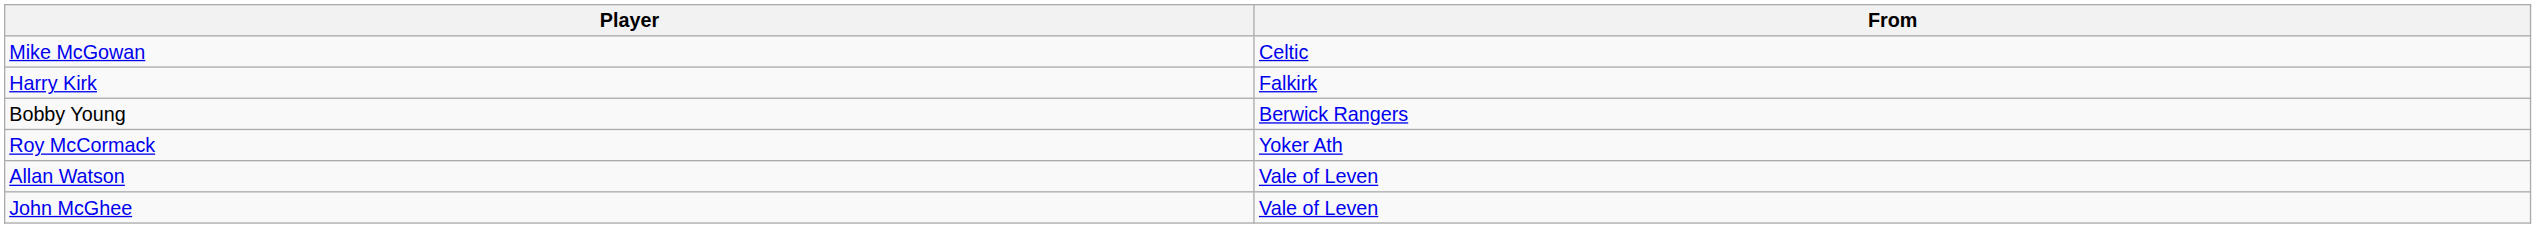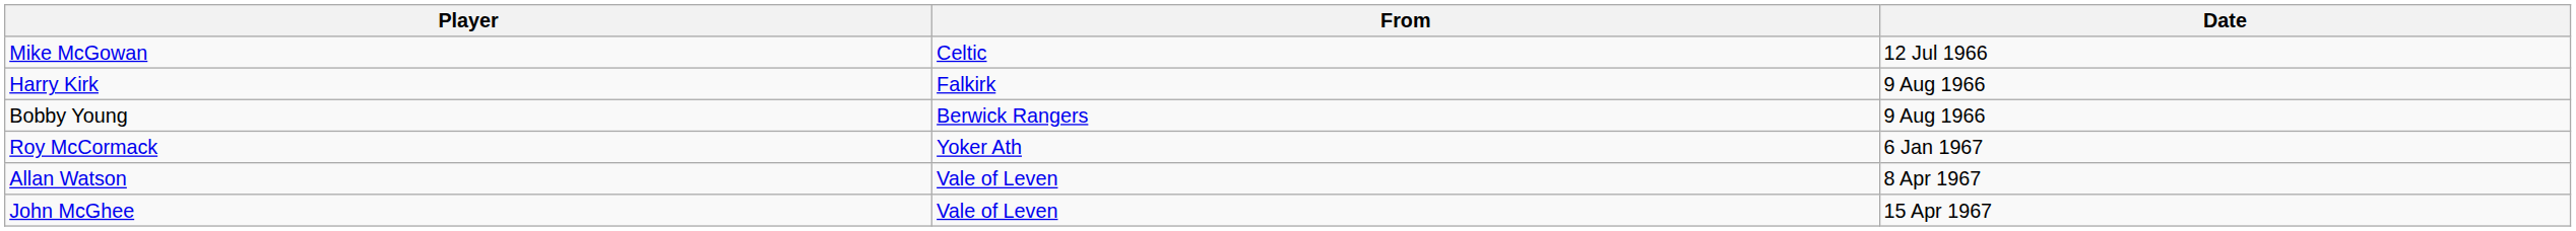+ column: Date | 12 Jul 1966 | 9 Aug 1966 | 9 Aug 1966 | 6 Jan 1967 | 8 Apr 1967 | 15 Apr 1967
